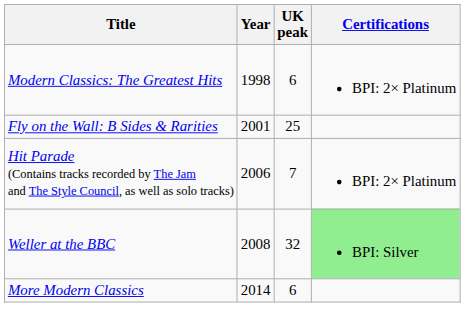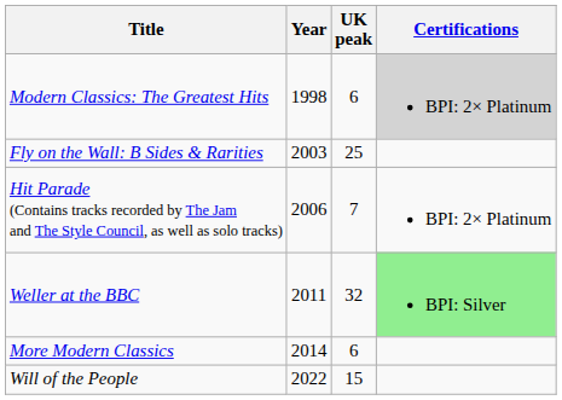Modern Classics: The Greatest Hits | Certifications: no background -> lightgrey background
Fly on the Wall: B Sides & Rarities | Year: 2001 -> 2003
Weller at the BBC | Year: 2008 -> 2011
+ row: Will of the People | 2022 | 15
